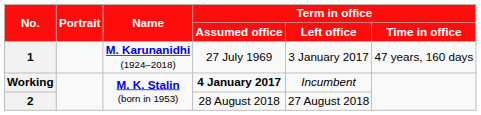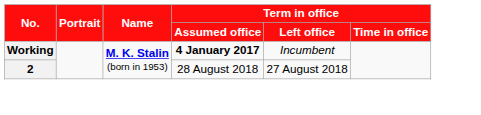- row: 1 | M. Karunanidhi (1924–2018) | 27 July 1969 | 3 January 2017 | 47 years, 160 days
